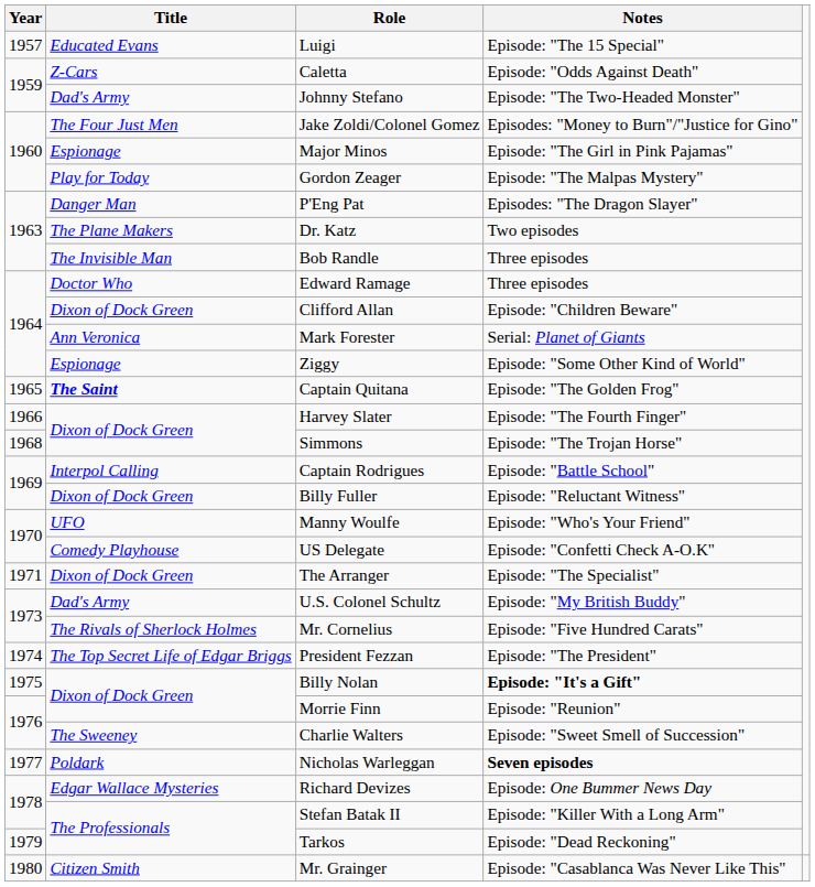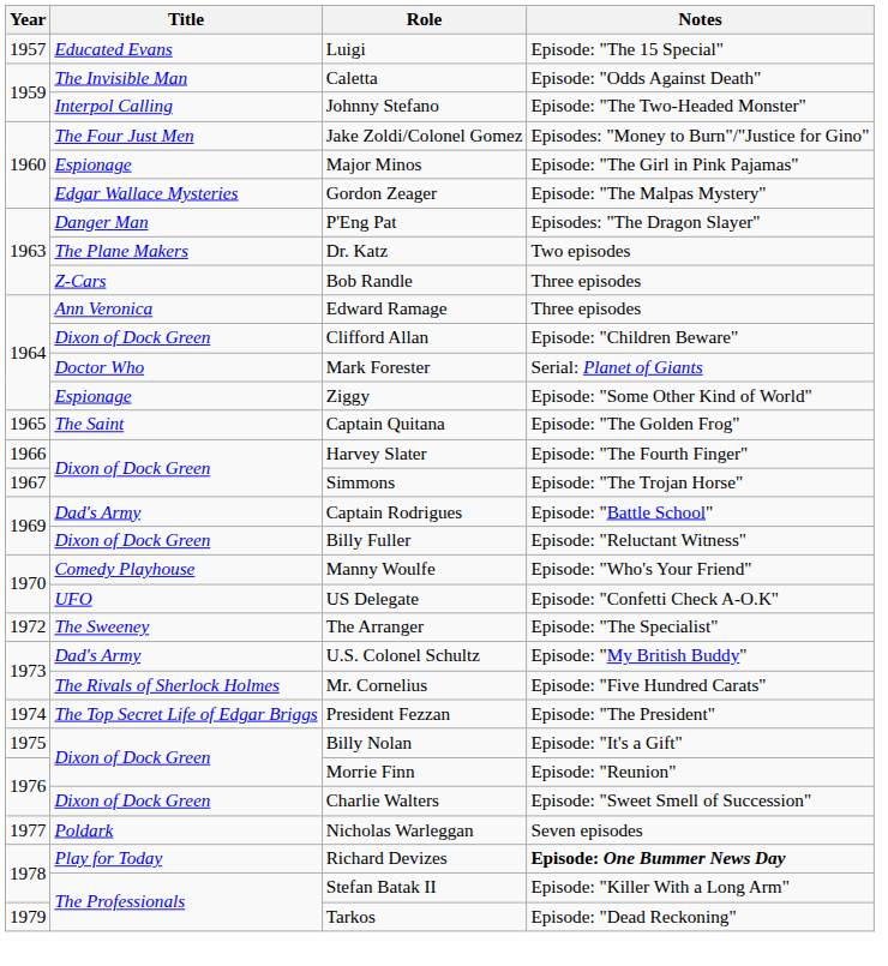Caletta | Title: Z-Cars -> The Invisible Man
Johnny Stefano | Title: Dad's Army -> Interpol Calling
Gordon Zeager | Title: Play for Today -> Edgar Wallace Mysteries
Bob Randle | Title: The Invisible Man -> Z-Cars
Edward Ramage | Title: Doctor Who -> Ann Veronica
Mark Forester | Title: Ann Veronica -> Doctor Who
Captain Quitana | Title: bold -> normal
Simmons | Year: 1968 -> 1967
Captain Rodrigues | Title: Interpol Calling -> Dad's Army
Manny Woulfe | Title: UFO -> Comedy Playhouse
US Delegate | Title: Comedy Playhouse -> UFO
The Arranger | Year: 1971 -> 1972
The Arranger | Title: Dixon of Dock Green -> The Sweeney
Billy Nolan | Notes: bold -> normal
Charlie Walters | Title: The Sweeney -> Dixon of Dock Green
Nicholas Warleggan | Notes: bold -> normal
Richard Devizes | Title: Edgar Wallace Mysteries -> Play for Today
Richard Devizes | Notes: normal -> bold
- row: 1980 | Citizen Smith | Mr. Grainger | Episode: "Casablanca Was Never Like This"
